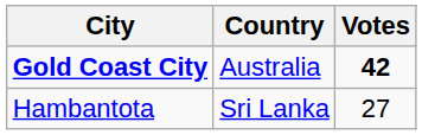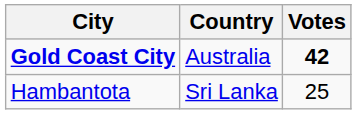Hambantota | Votes: 27 -> 25
